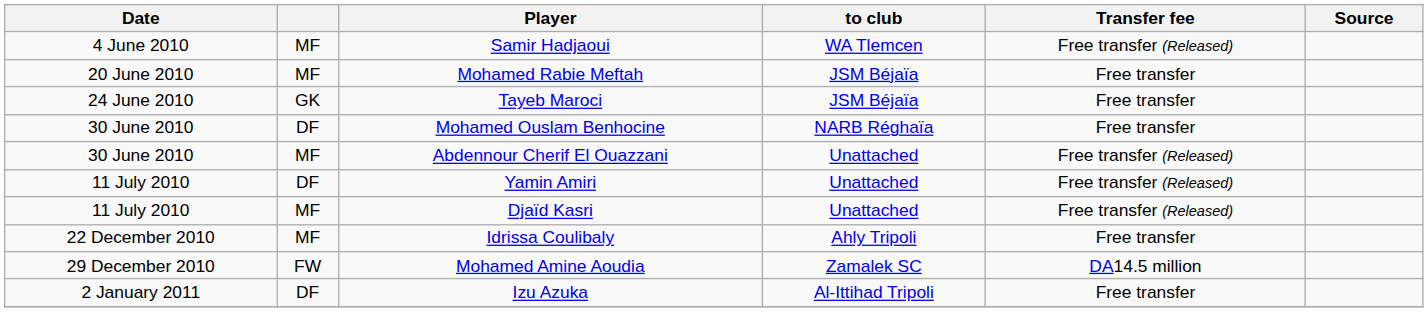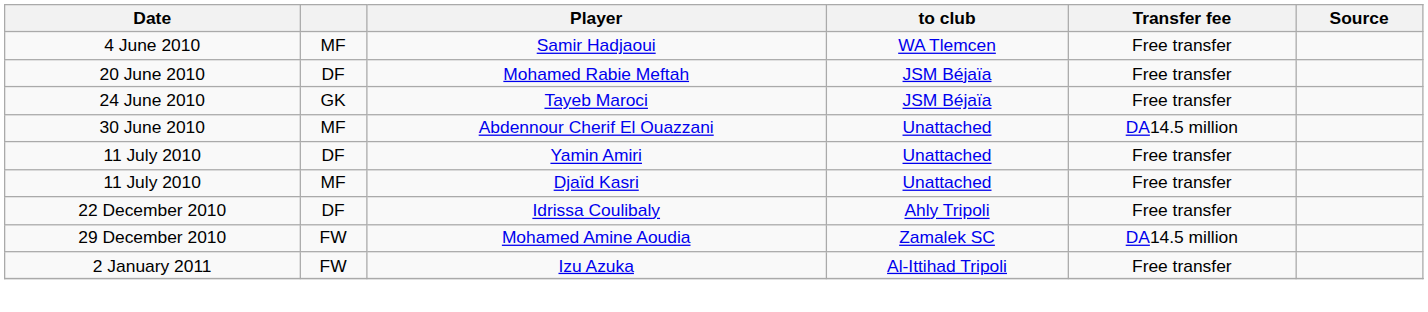Samir Hadjaoui | Transfer fee: Free transfer (Released) -> Free transfer
Mohamed Rabie Meftah | column 2: MF -> DF
- row: 30 June 2010 | DF | Mohamed Ouslam Benhocine | NARB Réghaïa | Free transfer
Abdennour Cherif El Ouazzani | Transfer fee: Free transfer (Released) -> DA14.5 million
Yamin Amiri | Transfer fee: Free transfer (Released) -> Free transfer
Djaïd Kasri | Transfer fee: Free transfer (Released) -> Free transfer
Idrissa Coulibaly | column 2: MF -> DF
Izu Azuka | column 2: DF -> FW
